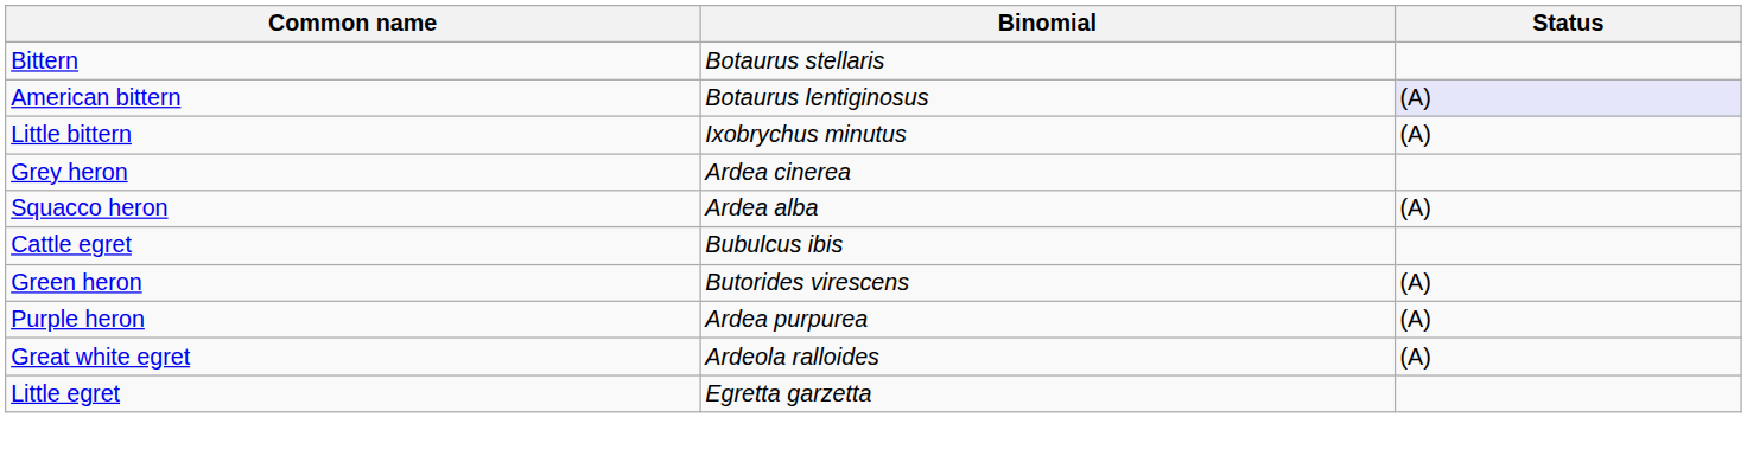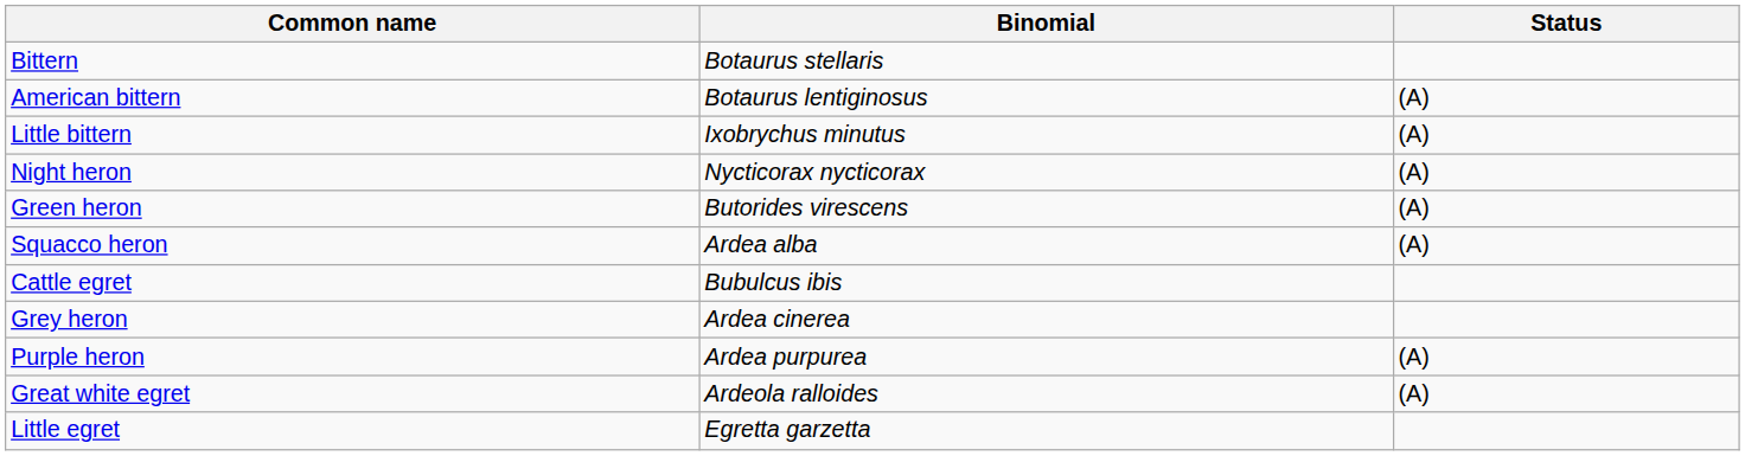American bittern | Status: lavender background -> no background
+ row: Night heron | Nycticorax nycticorax | (A)
rows swapped: Green heron <-> Grey heron
